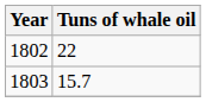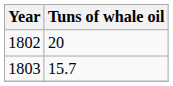1802 | Tuns of whale oil: 22 -> 20
